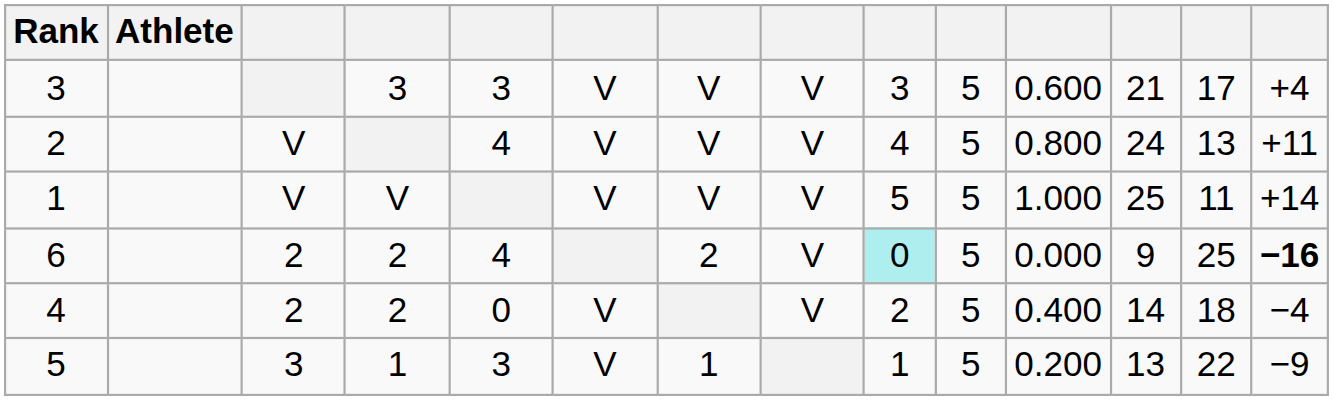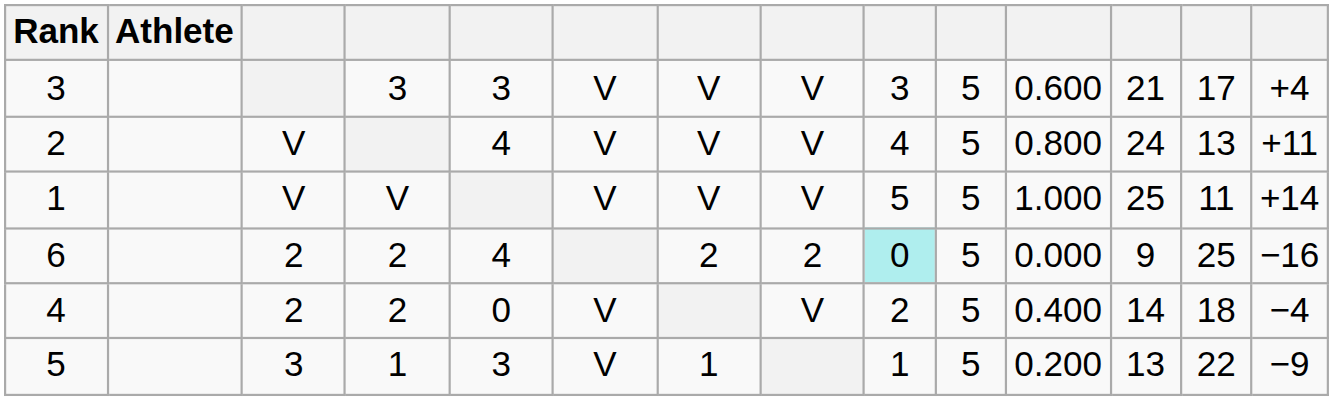6 | column 8: V -> 2
6 | column 14: bold -> normal
